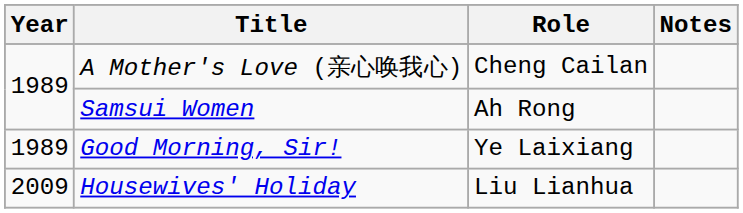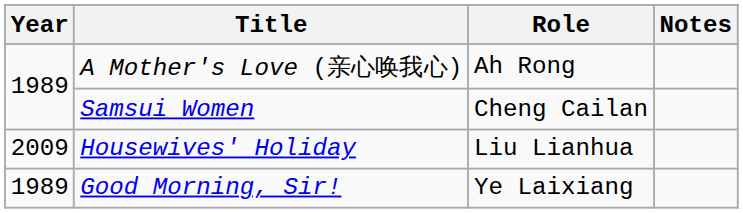A Mother's Love (亲心唤我心) | Role: Cheng Cailan -> Ah Rong
Samsui Women | Role: Ah Rong -> Cheng Cailan
rows swapped: Good Morning, Sir! <-> Housewives' Holiday
